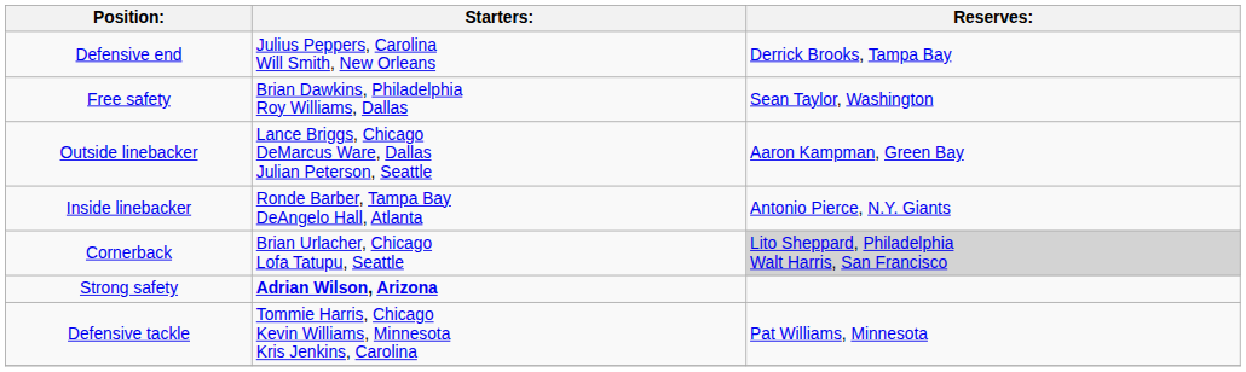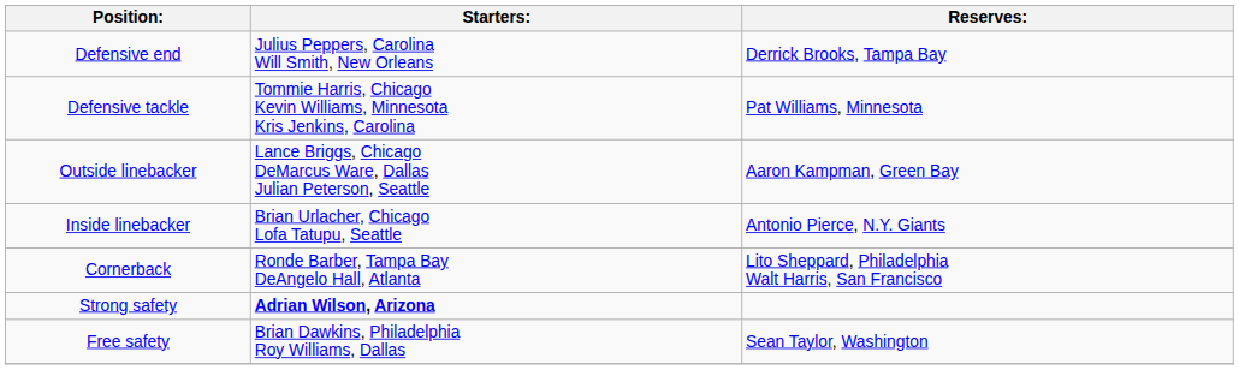rows swapped: Defensive tackle <-> Free safety
Inside linebacker | Starters:: Ronde Barber, Tampa Bay DeAngelo Hall, Atlanta -> Brian Urlacher, Chicago Lofa Tatupu, Seattle
Cornerback | Starters:: Brian Urlacher, Chicago Lofa Tatupu, Seattle -> Ronde Barber, Tampa Bay DeAngelo Hall, Atlanta
Cornerback | Reserves:: lightgrey background -> no background
